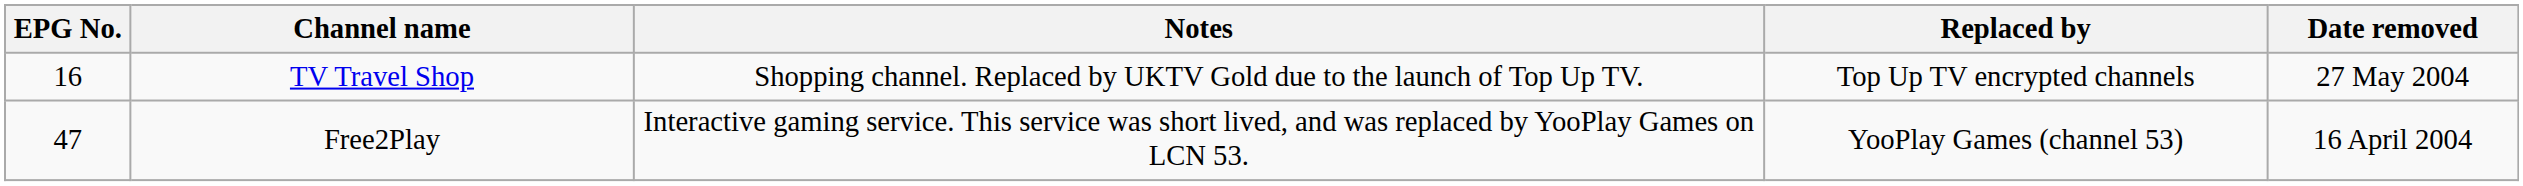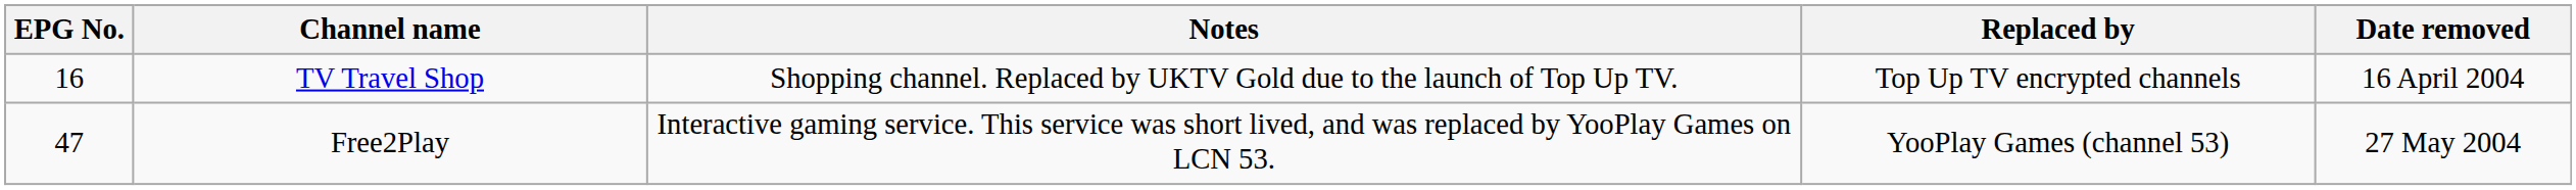TV Travel Shop | Date removed: 27 May 2004 -> 16 April 2004
Free2Play | Date removed: 16 April 2004 -> 27 May 2004
